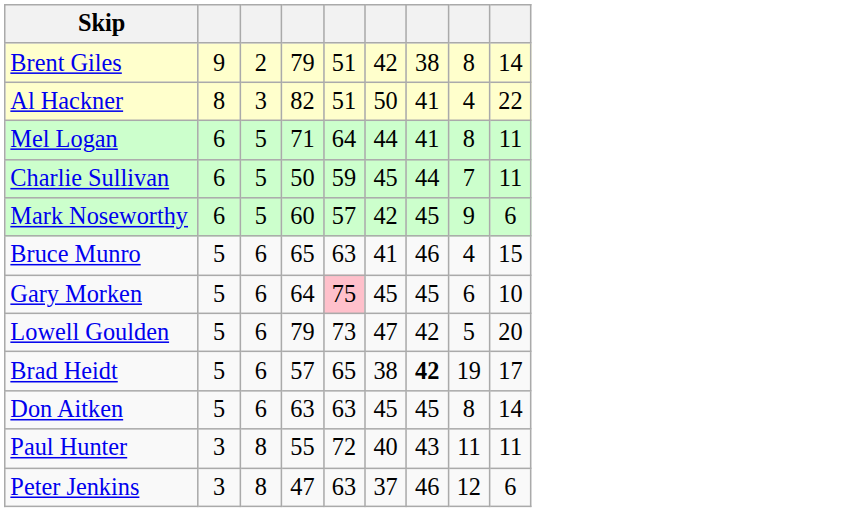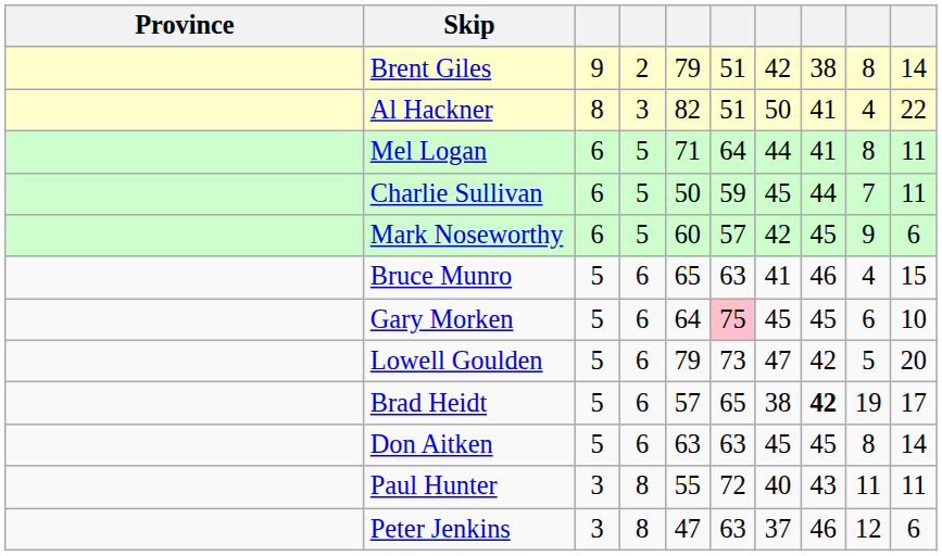+ column: Province
